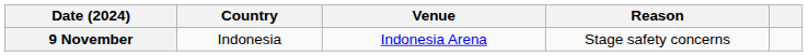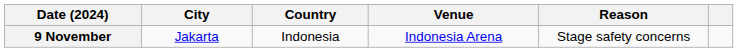+ column: City | Jakarta
